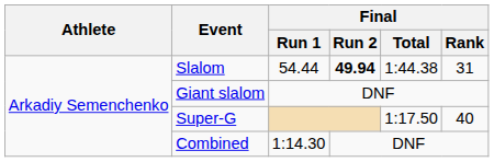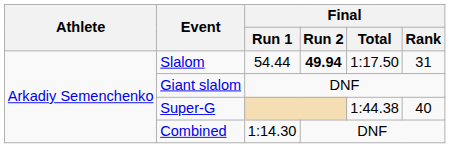Slalom | Final / Total: 1:44.38 -> 1:17.50
Super-G | Final / Total: 1:17.50 -> 1:44.38
